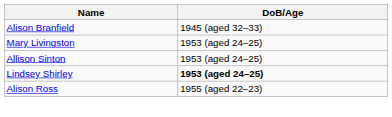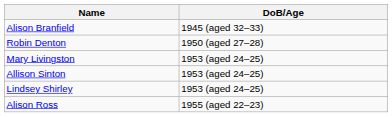+ row: Robin Denton | 1950 (aged 27–28)
Lindsey Shirley | DoB/Age: bold -> normal
